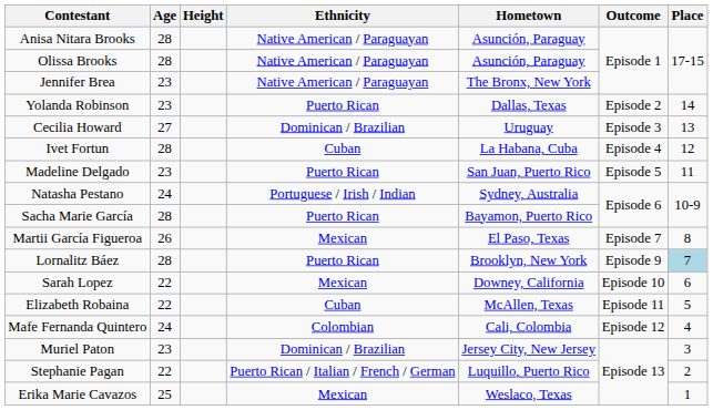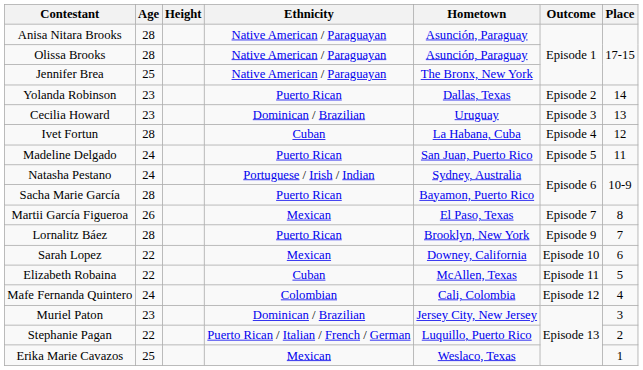Jennifer Brea | Age: 23 -> 25
Cecilia Howard | Age: 27 -> 23
Madeline Delgado | Age: 23 -> 24
Lornalitz Báez | Place: lightblue background -> no background
